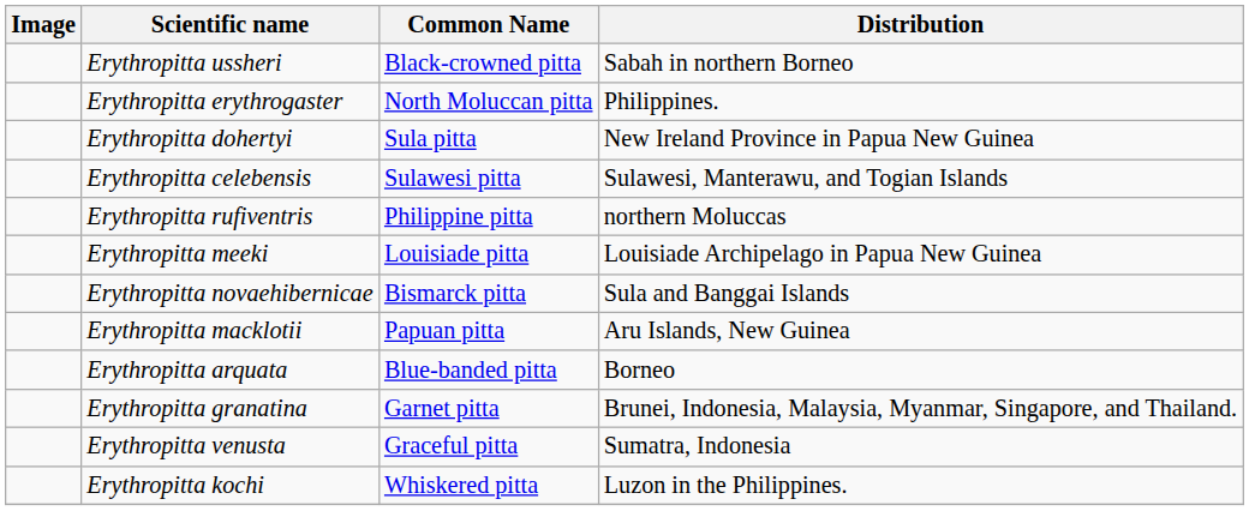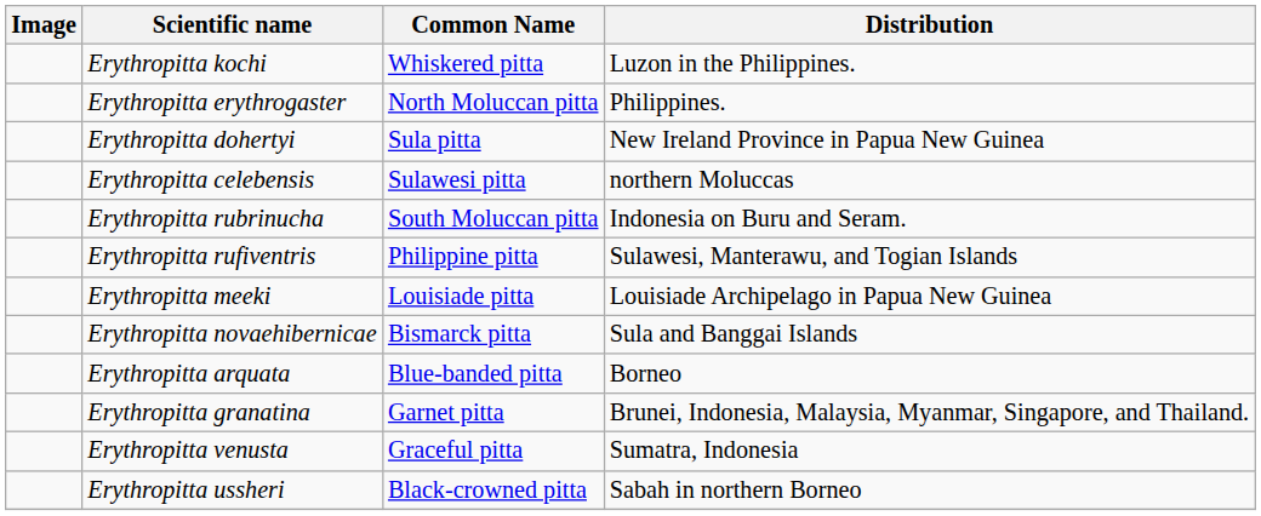rows swapped: Erythropitta kochi <-> Erythropitta ussheri
Erythropitta celebensis | Distribution: Sulawesi, Manterawu, and Togian Islands -> northern Moluccas
+ row: Erythropitta rubrinucha | South Moluccan pitta | Indonesia on Buru and Seram.
Erythropitta rufiventris | Distribution: northern Moluccas -> Sulawesi, Manterawu, and Togian Islands
- row: Erythropitta macklotii | Papuan pitta | Aru Islands, New Guinea
